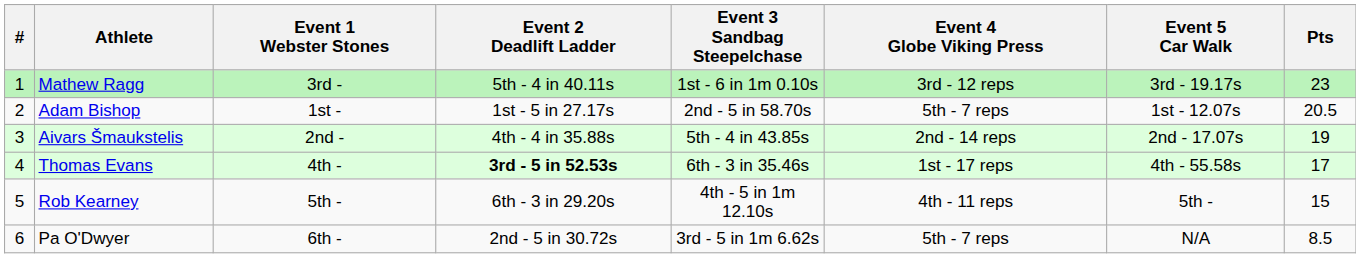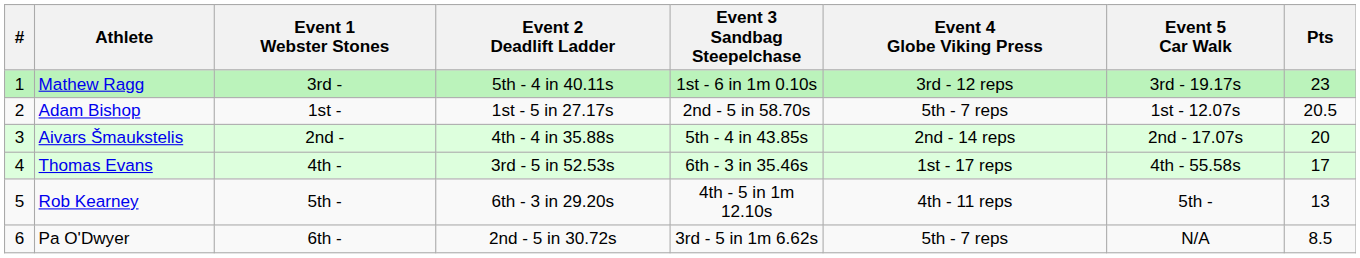Aivars Šmaukstelis | Pts: 19 -> 20
Thomas Evans | Event 2 Deadlift Ladder: bold -> normal
Rob Kearney | Pts: 15 -> 13
